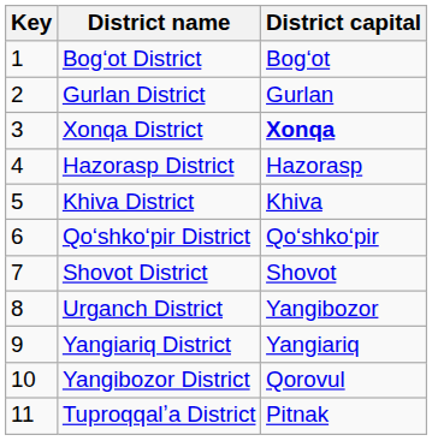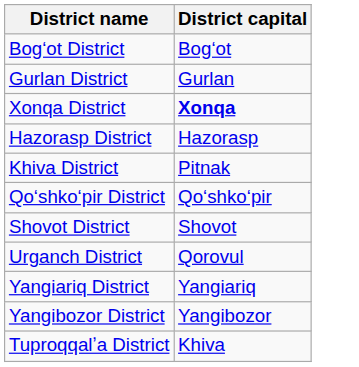- column: Key | 1 | 2 | 3 | 4 | 5 | 6 | 7 | 8 | 9 | 10 | 11
Khiva District | District capital: Khiva -> Pitnak
Urganch District | District capital: Yangibozor -> Qorovul
Yangibozor District | District capital: Qorovul -> Yangibozor
Tuproqqalʼa District | District capital: Pitnak -> Khiva
